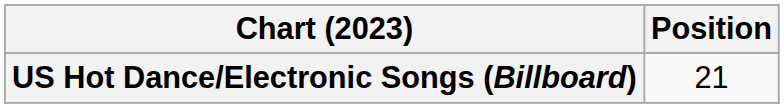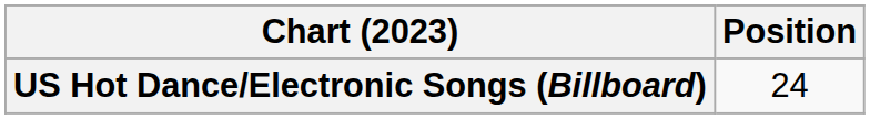US Hot Dance/Electronic Songs (Billboard) | Position: 21 -> 24
